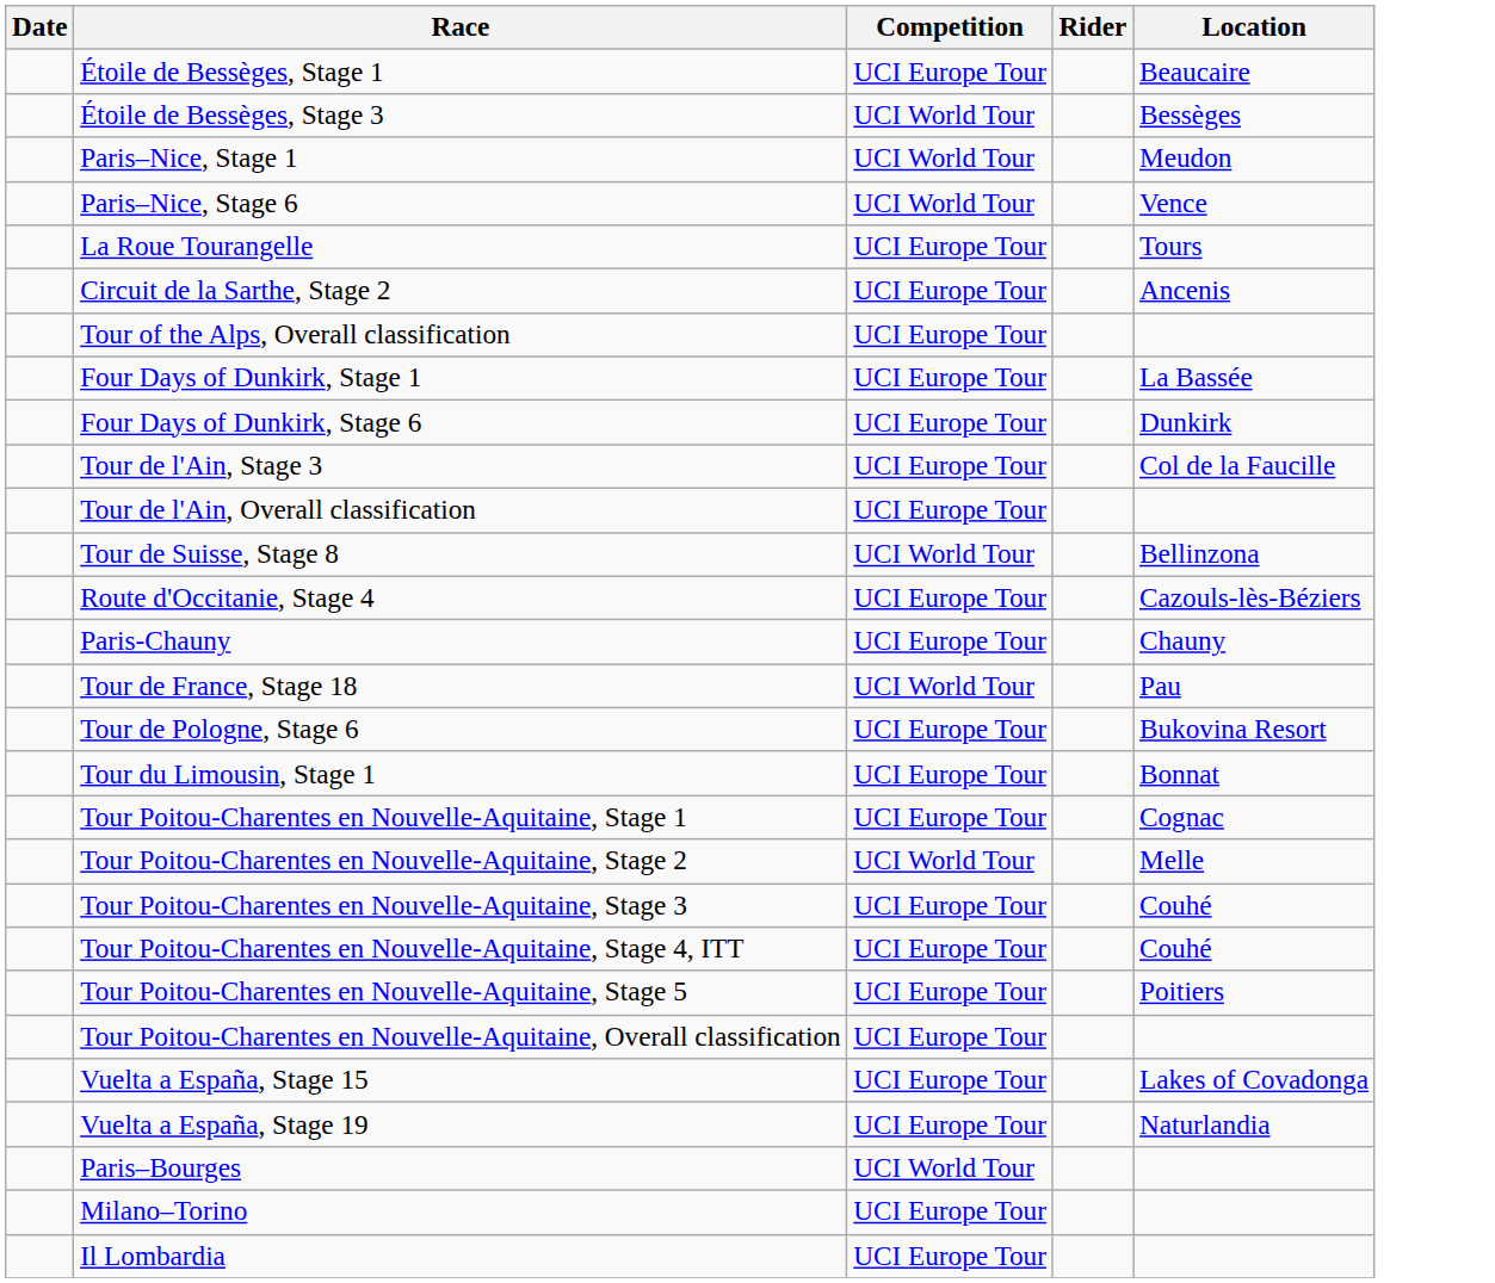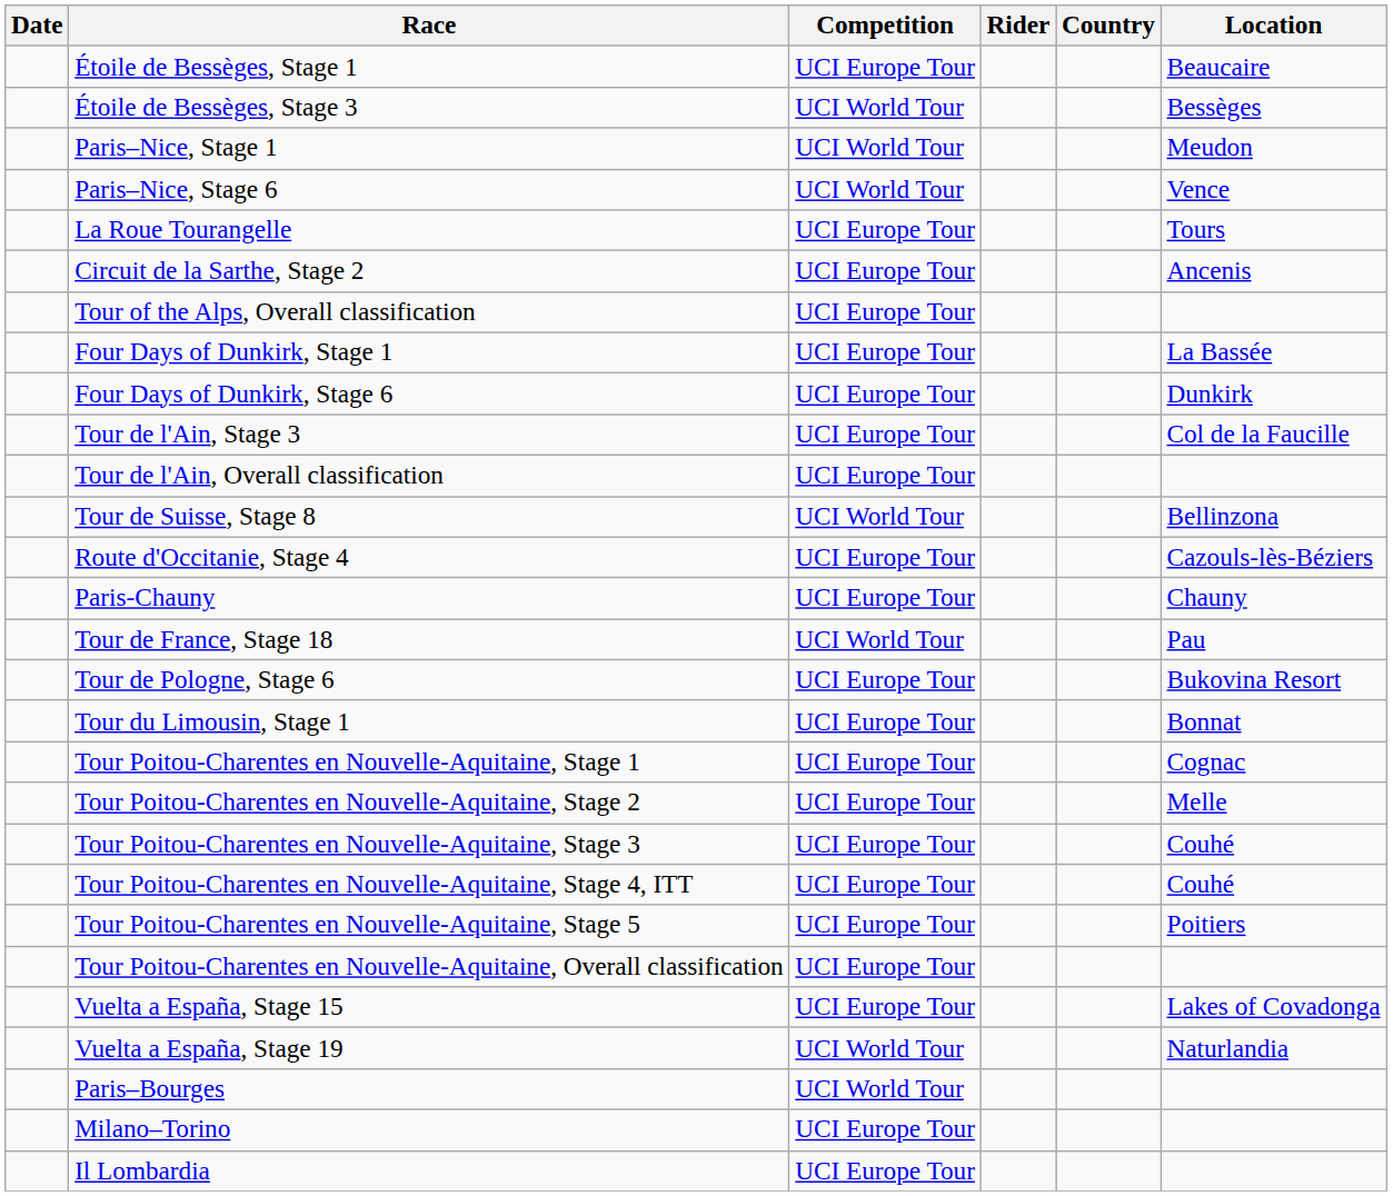+ column: Country
Tour Poitou-Charentes en Nouvelle-Aquitaine, Stage 2 | Competition: UCI World Tour -> UCI Europe Tour
Vuelta a España, Stage 19 | Competition: UCI Europe Tour -> UCI World Tour
